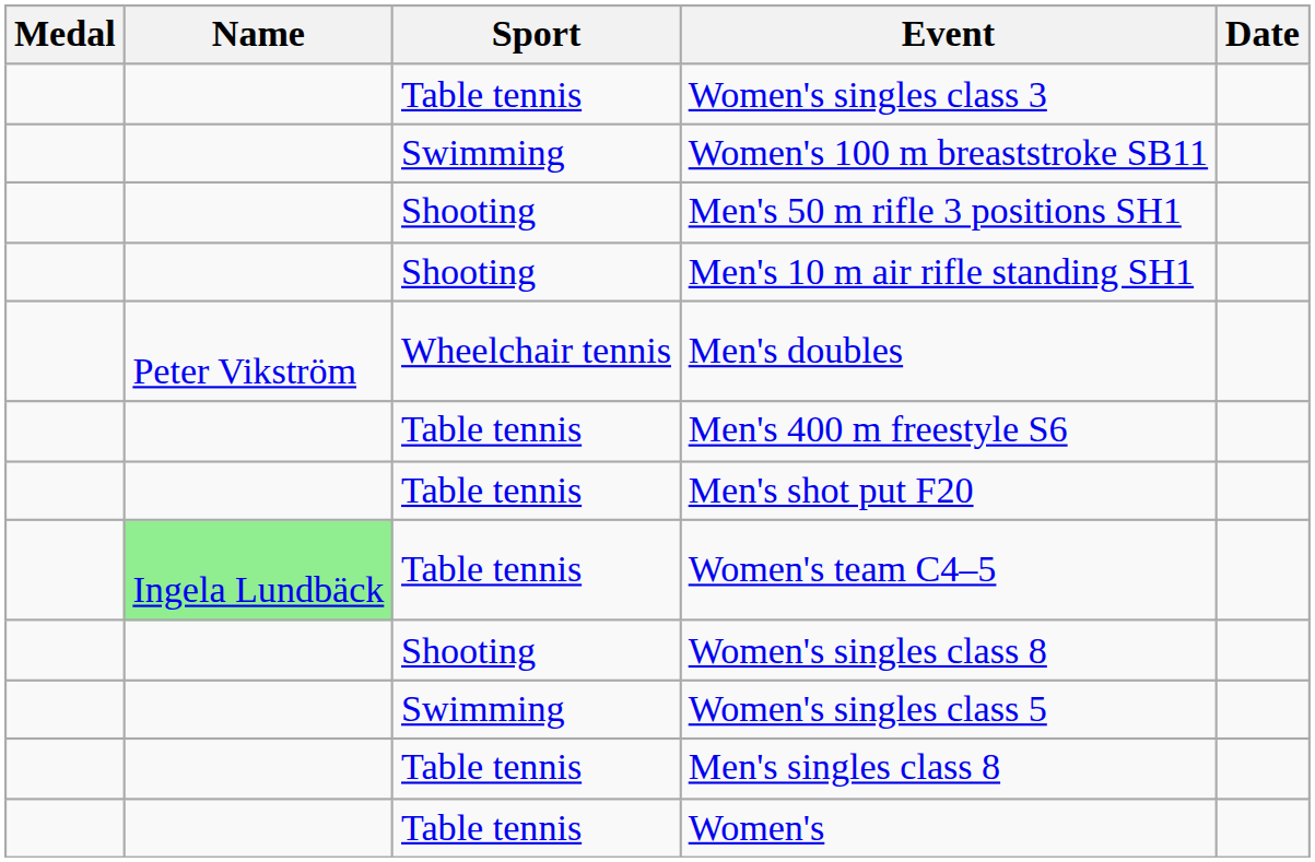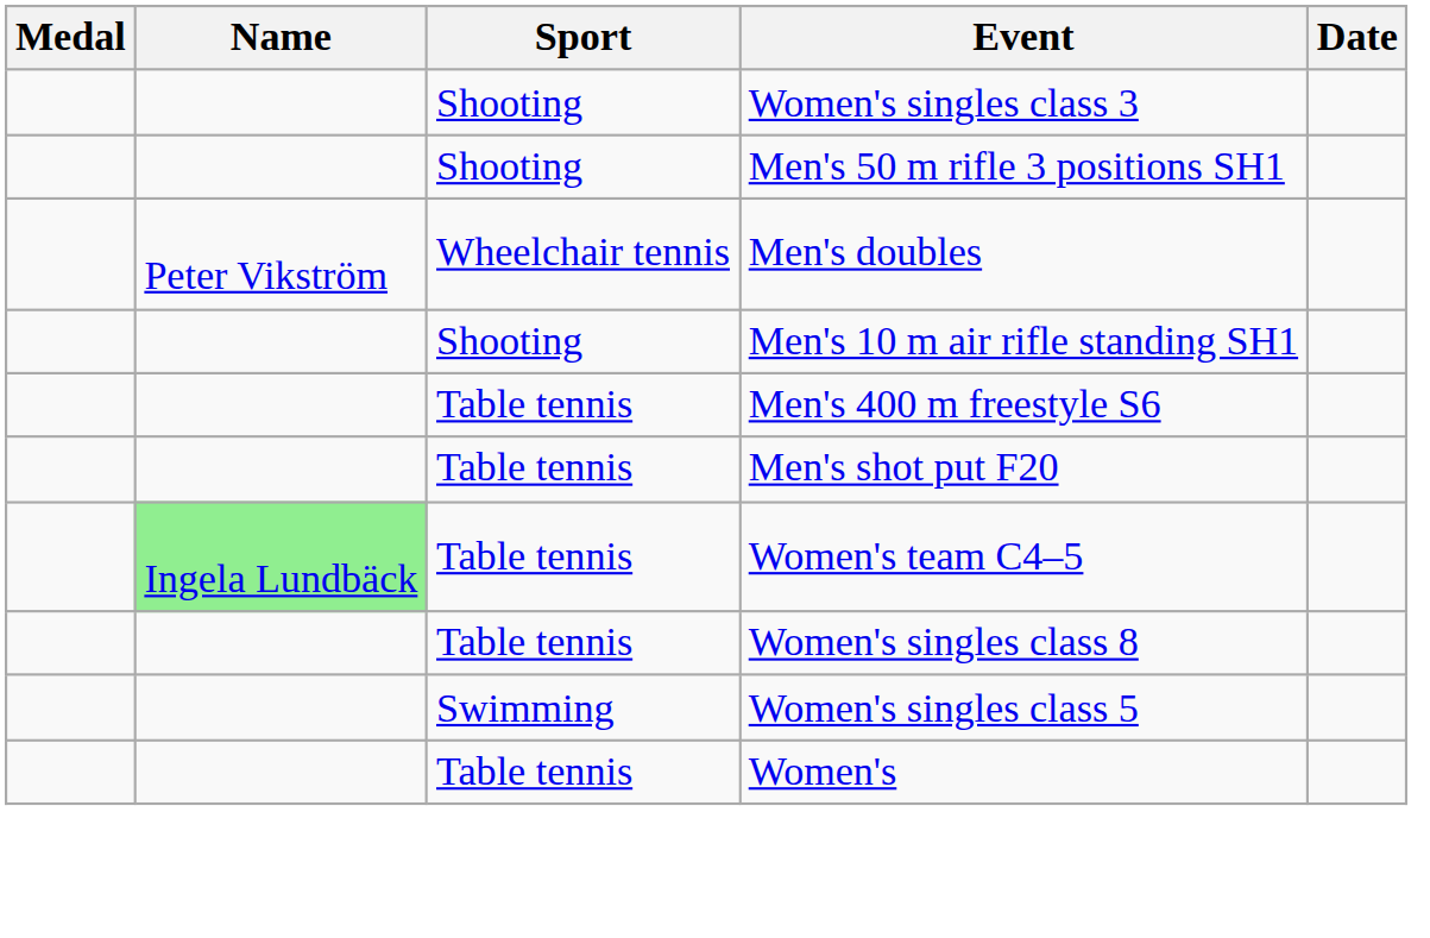Women's singles class 3 | Sport: Table tennis -> Shooting
- row: Swimming | Women's 100 m breaststroke SB11
rows swapped: Men's doubles <-> Men's 10 m air rifle standing SH1
Women's singles class 8 | Sport: Shooting -> Table tennis
- row: Table tennis | Men's singles class 8
